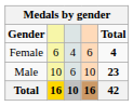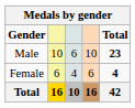rows swapped: Male <-> Female
